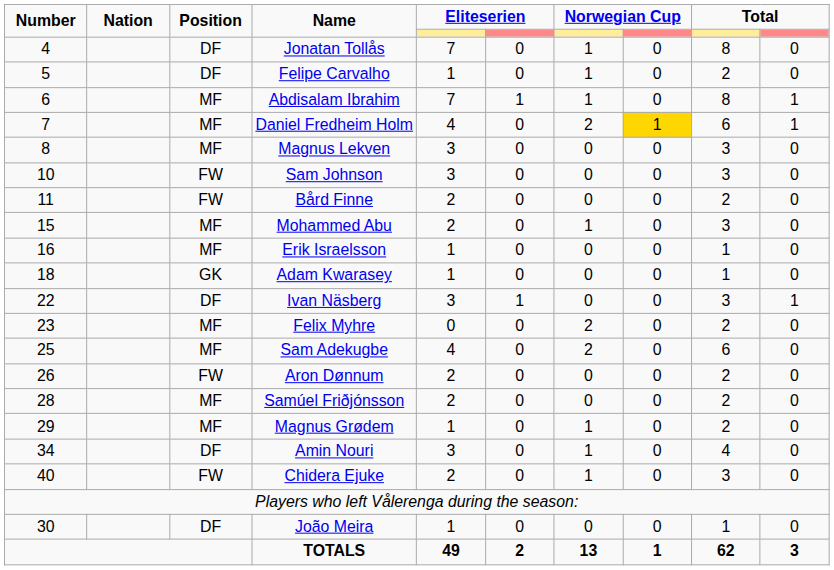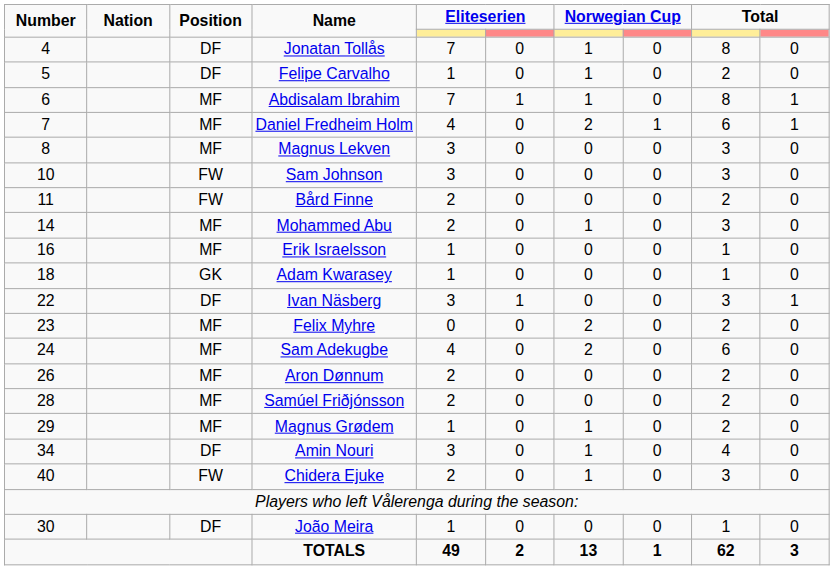Daniel Fredheim Holm | column 8: gold background -> no background
Mohammed Abu | Number: 15 -> 14
Sam Adekugbe | Number: 25 -> 24
Aron Dønnum | Position: FW -> MF
